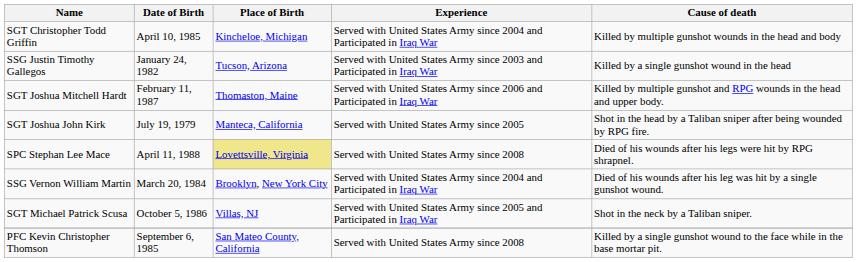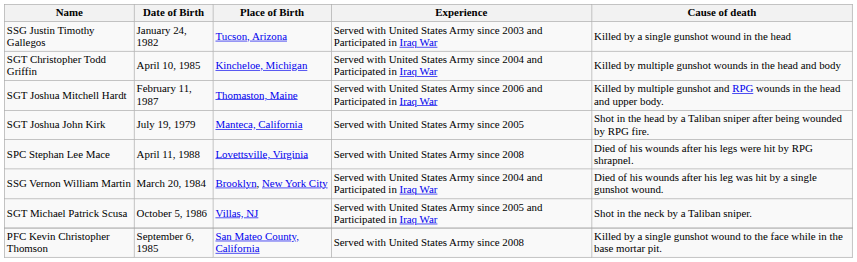rows swapped: SSG Justin Timothy Gallegos <-> SGT Christopher Todd Griffin
SPC Stephan Lee Mace | Place of Birth: khaki background -> no background
